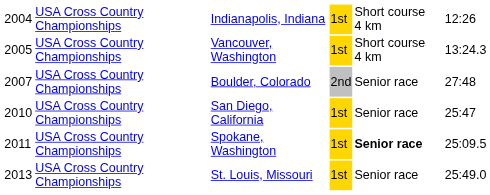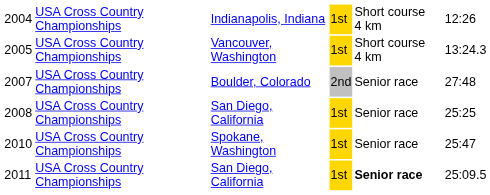+ row: 2008 | USA Cross Country Championships | San Diego, California | 1st | Senior race | 25:25
2010 | column 3: San Diego, California -> Spokane, Washington
2011 | column 3: Spokane, Washington -> San Diego, California
- row: 2013 | USA Cross Country Championships | St. Louis, Missouri | 1st | Senior race | 25:49.0
